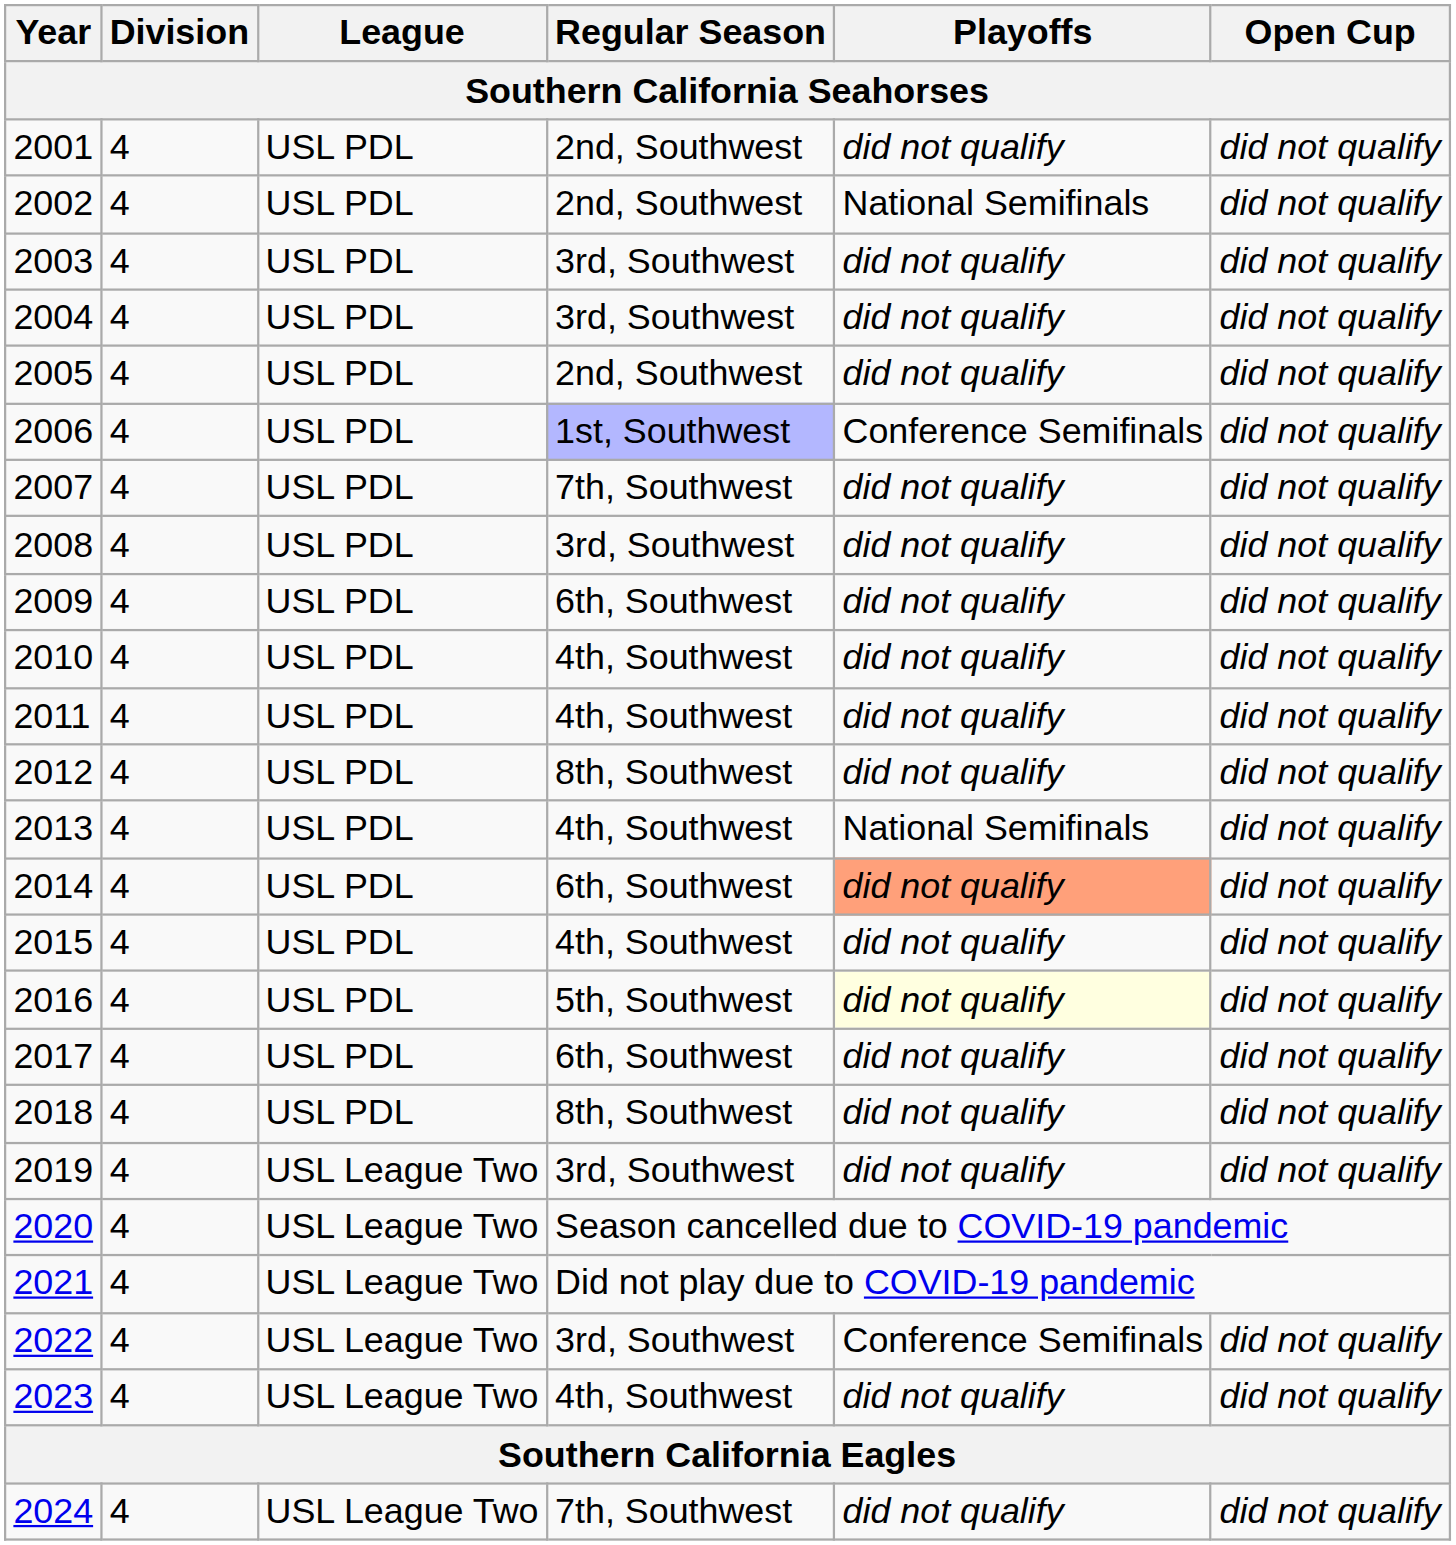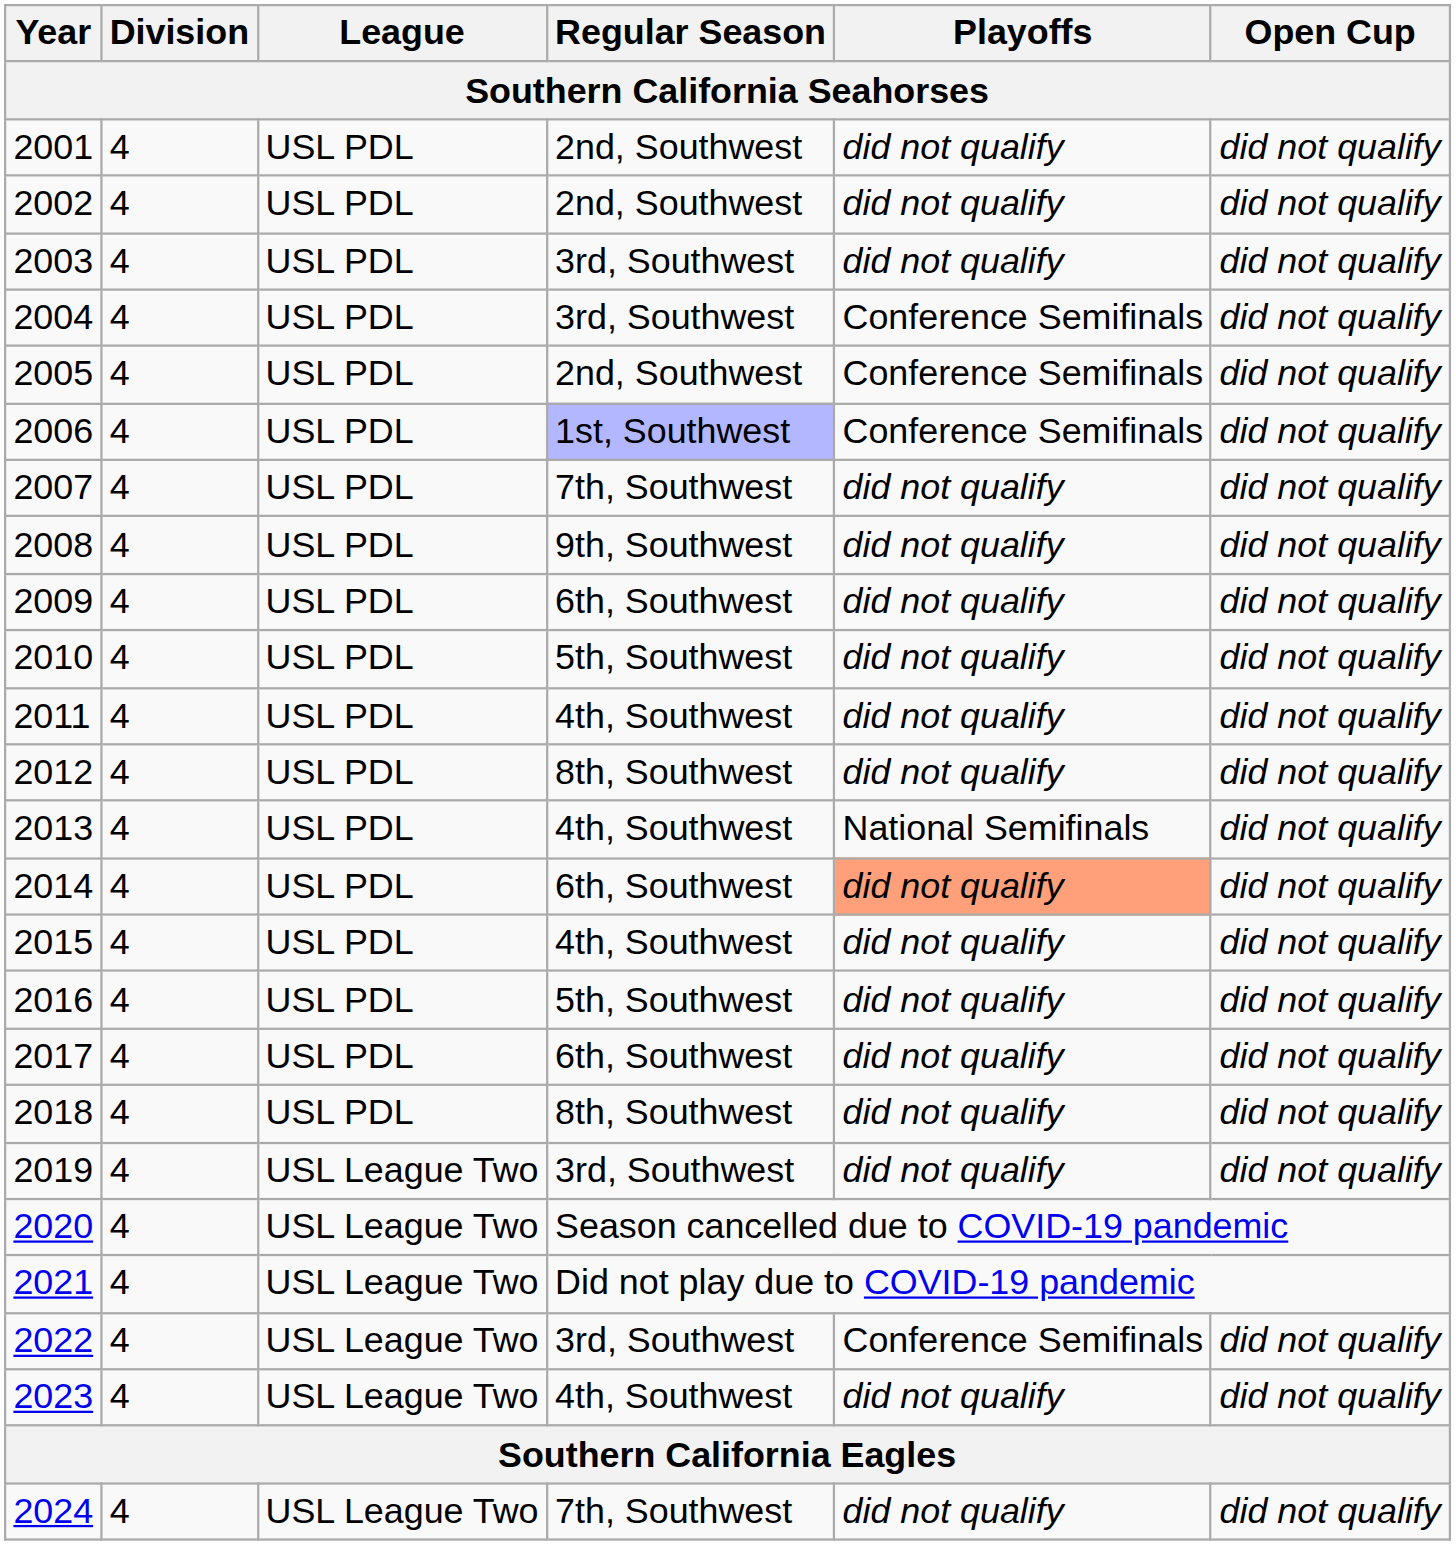2002 | Playoffs: National Semifinals -> did not qualify
2004 | Playoffs: did not qualify -> Conference Semifinals
2005 | Playoffs: did not qualify -> Conference Semifinals
2008 | Regular Season: 3rd, Southwest -> 9th, Southwest
2010 | Regular Season: 4th, Southwest -> 5th, Southwest
2016 | Playoffs: lightyellow background -> no background
